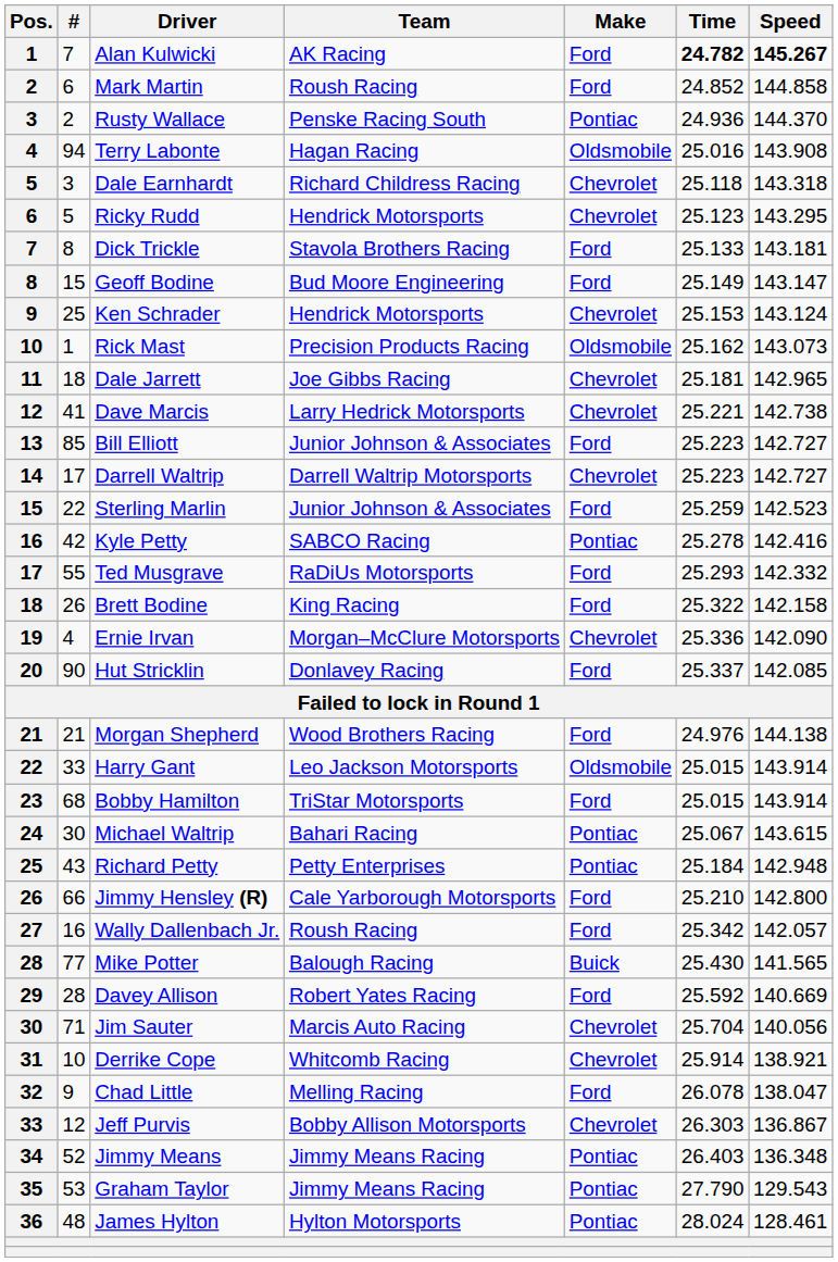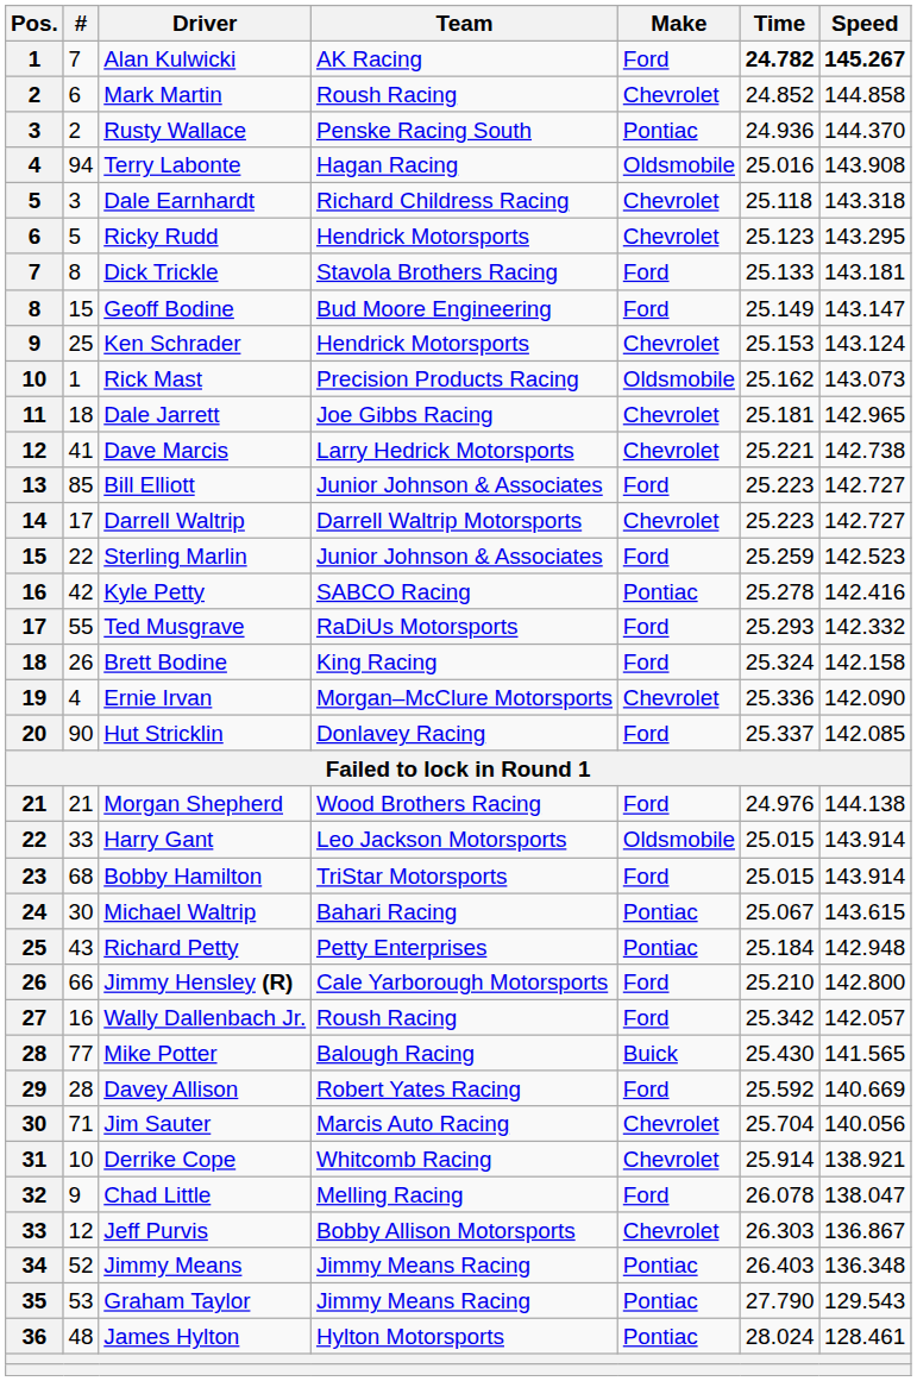Mark Martin | Make: Ford -> Chevrolet
Brett Bodine | Time: 25.322 -> 25.324
